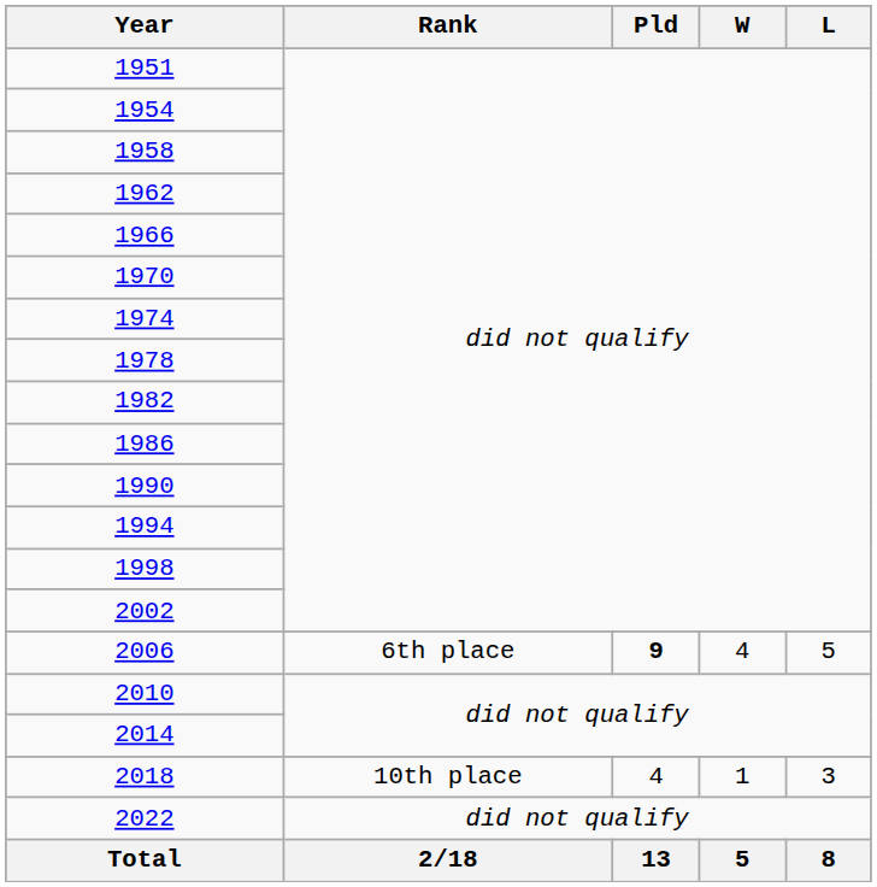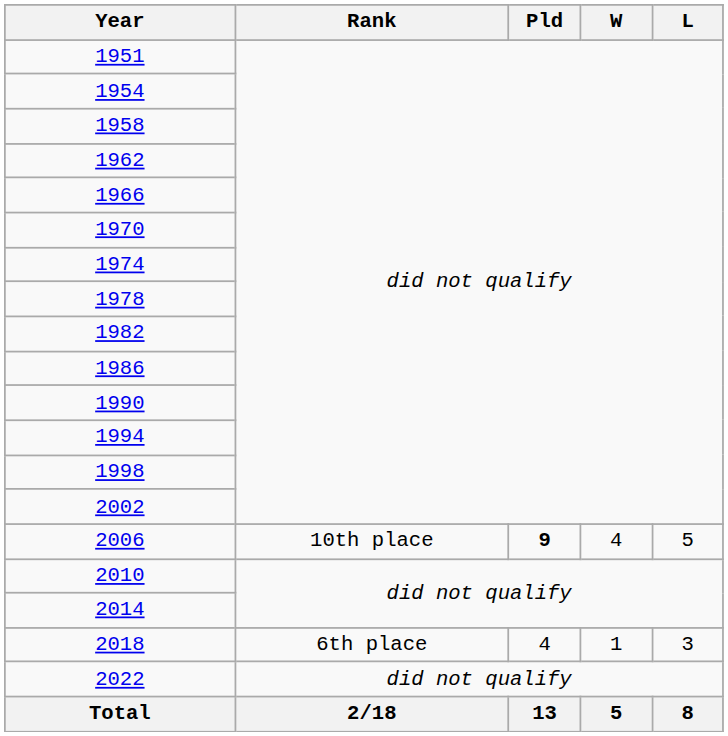2006 | Rank: 6th place -> 10th place
2018 | Rank: 10th place -> 6th place
